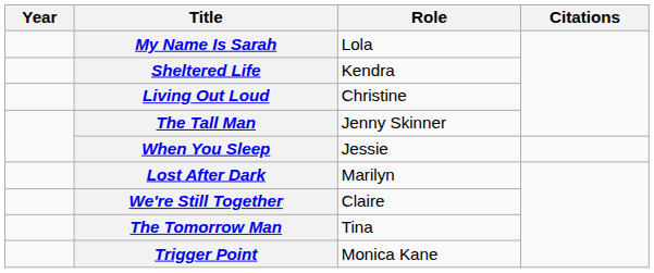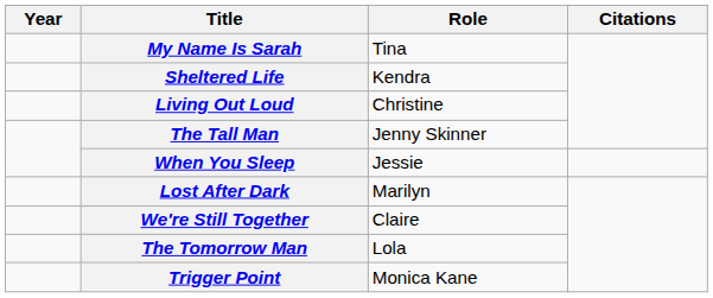My Name Is Sarah | Role: Lola -> Tina
The Tomorrow Man | Role: Tina -> Lola
